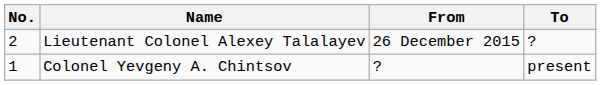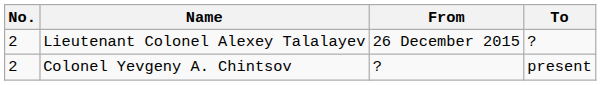Colonel Yevgeny A. Chintsov | No.: 1 -> 2
